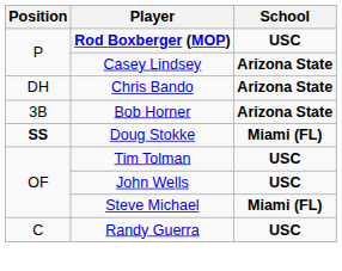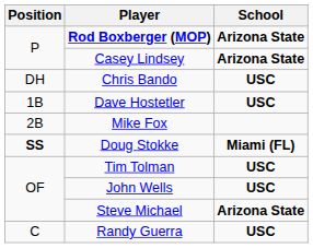Rod Boxberger (MOP) | School: USC -> Arizona State
Chris Bando | School: Arizona State -> USC
+ row: 1B | Dave Hostetler | USC
+ row: 2B | Mike Fox
- row: 3B | Bob Horner | Arizona State
Steve Michael | School: Miami (FL) -> Arizona State
